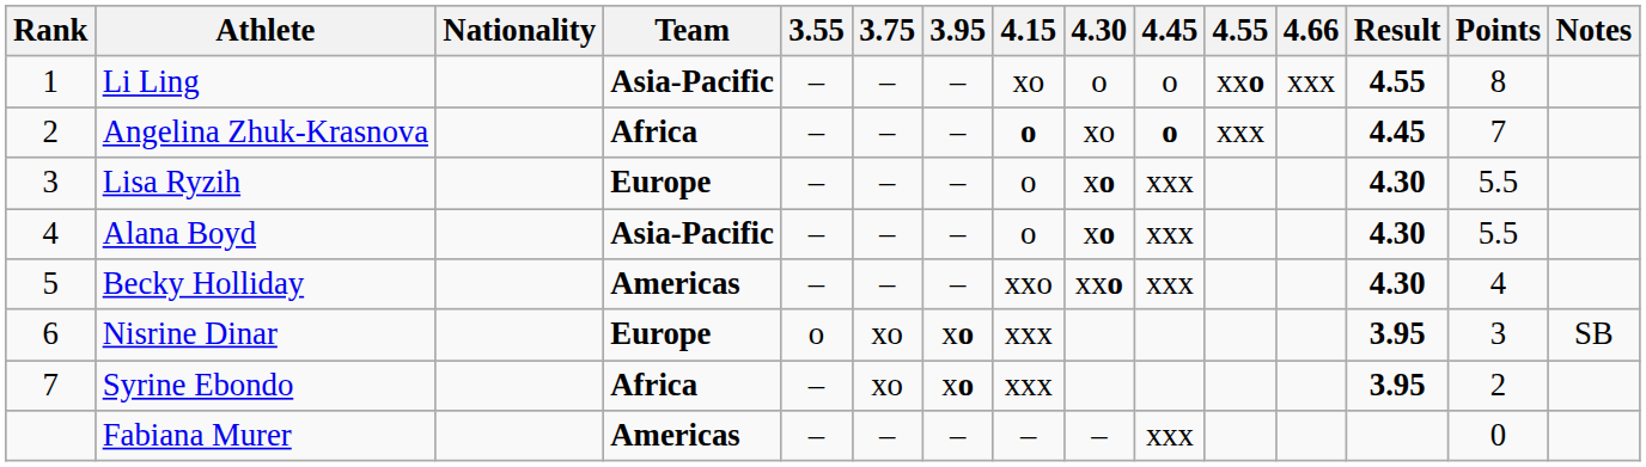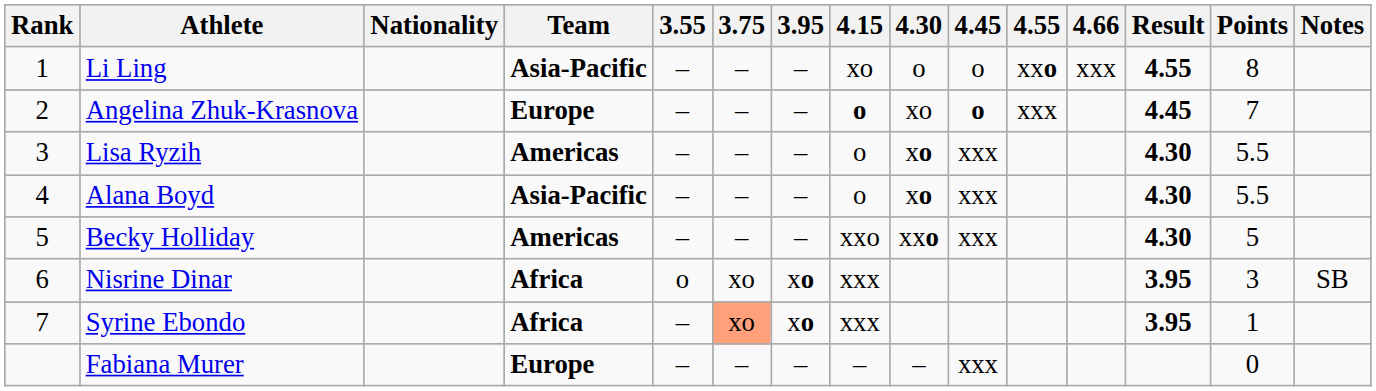Angelina Zhuk-Krasnova | Team: Africa -> Europe
Lisa Ryzih | Team: Europe -> Americas
Becky Holliday | Points: 4 -> 5
Nisrine Dinar | Team: Europe -> Africa
Syrine Ebondo | 3.75: no background -> lightsalmon background
Syrine Ebondo | Points: 2 -> 1
Fabiana Murer | Team: Americas -> Europe
